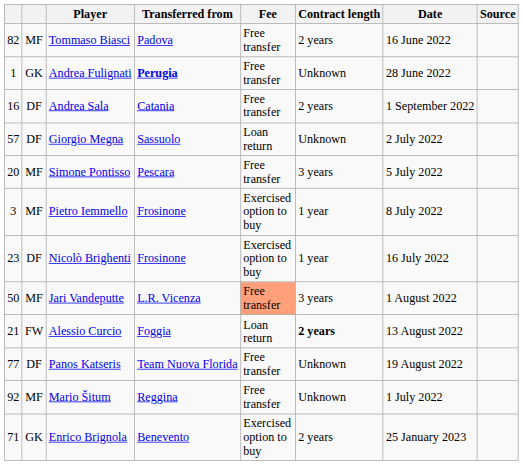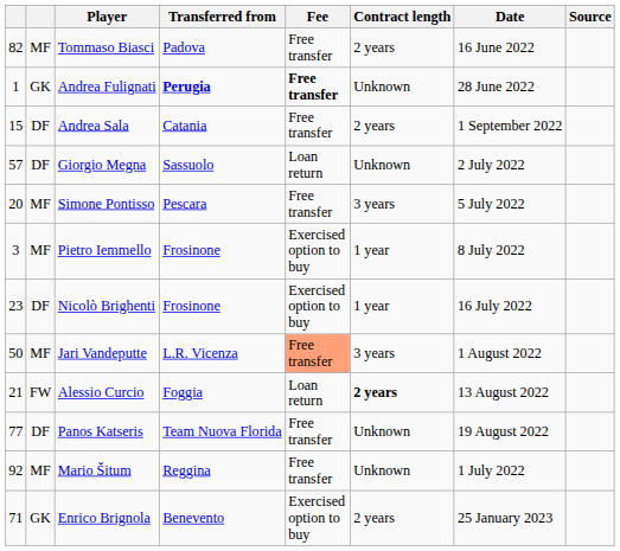Andrea Fulignati | Fee: normal -> bold
Andrea Sala | column 1: 16 -> 15
